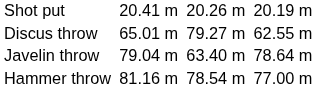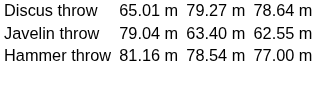- row: Shot put | 20.41 m | 20.26 m | 20.19 m
Discus throw | column 7: 62.55 m -> 78.64 m
Javelin throw | column 7: 78.64 m -> 62.55 m
